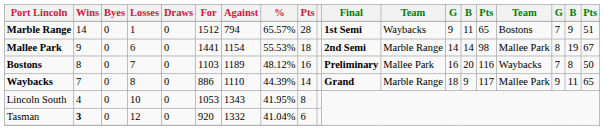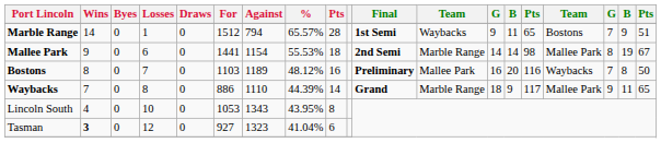Lincoln South | %: 41.95% -> 43.95%
Tasman | For: 920 -> 927
Tasman | Against: 1332 -> 1323
